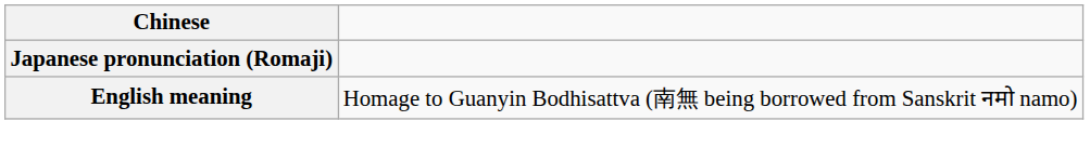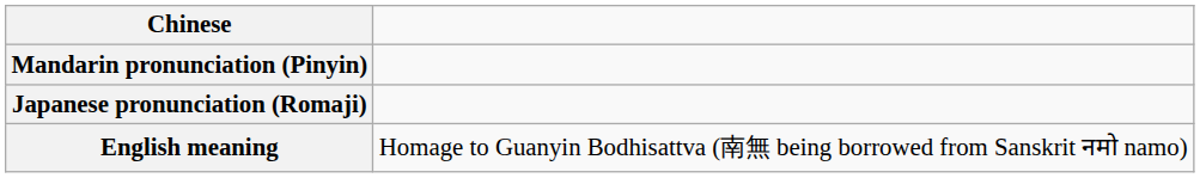+ row: Mandarin pronunciation (Pinyin)
